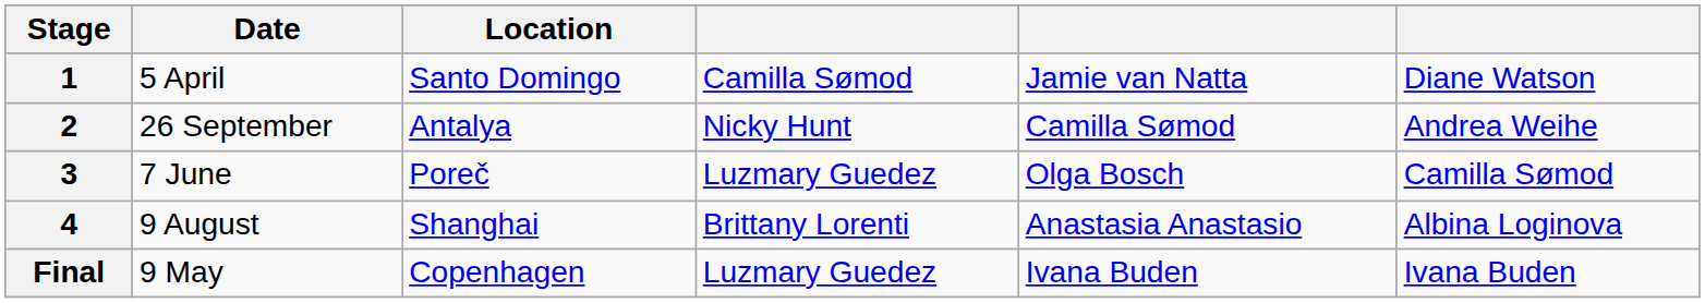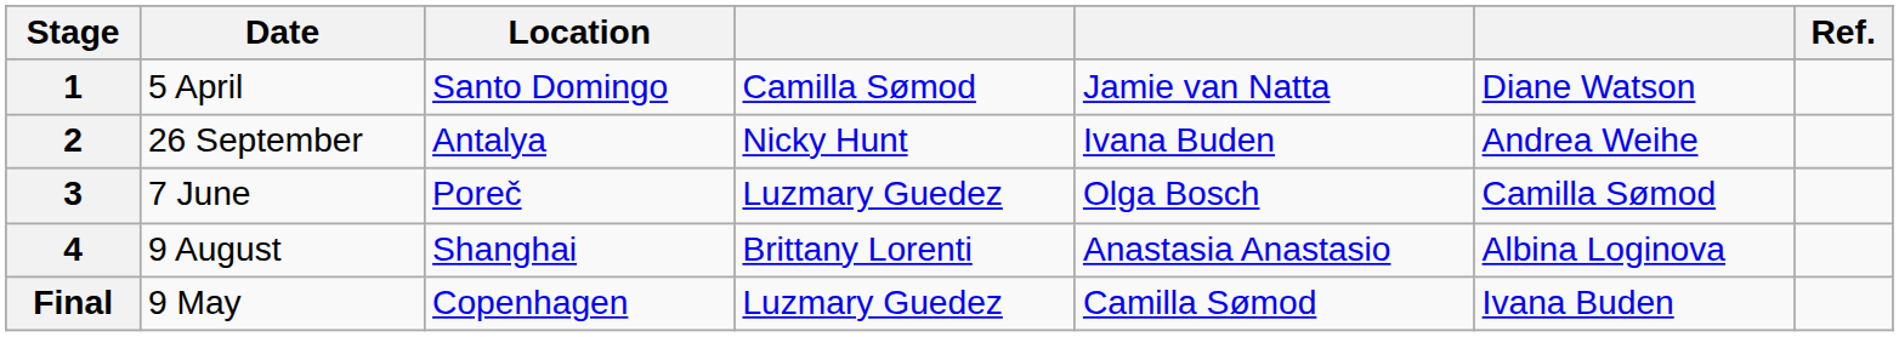+ column: Ref.
2 | column 5: Camilla Sømod -> Ivana Buden
Final | column 5: Ivana Buden -> Camilla Sømod
